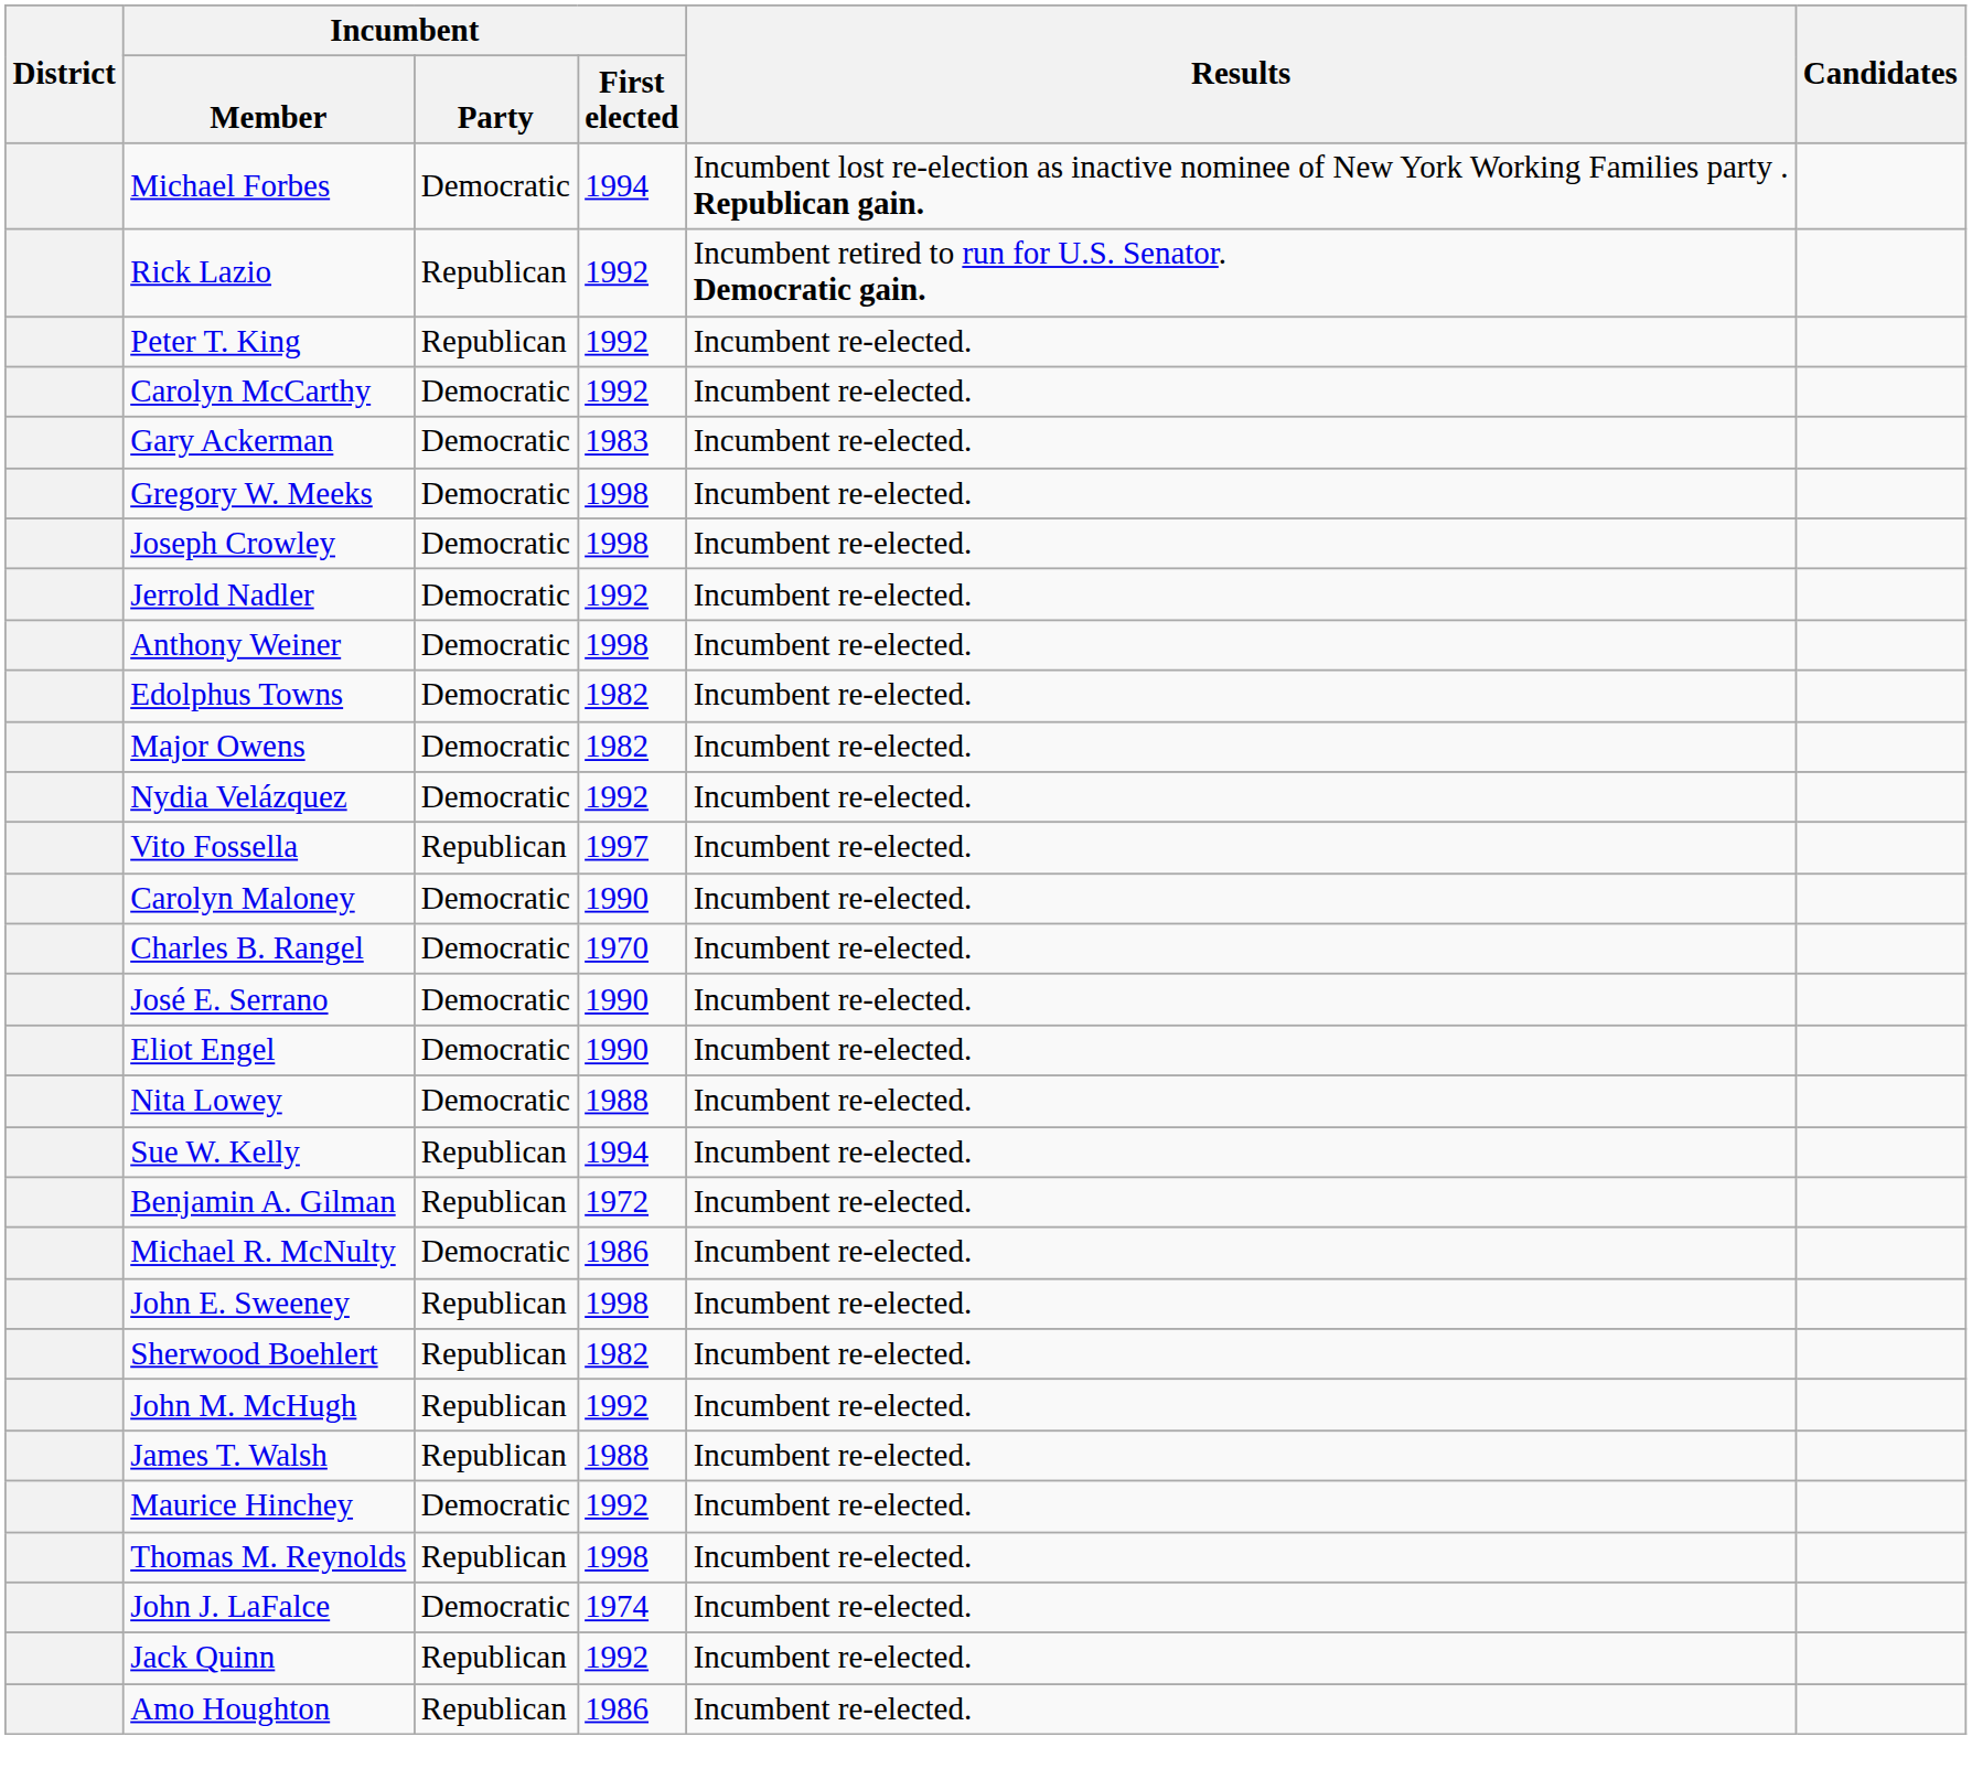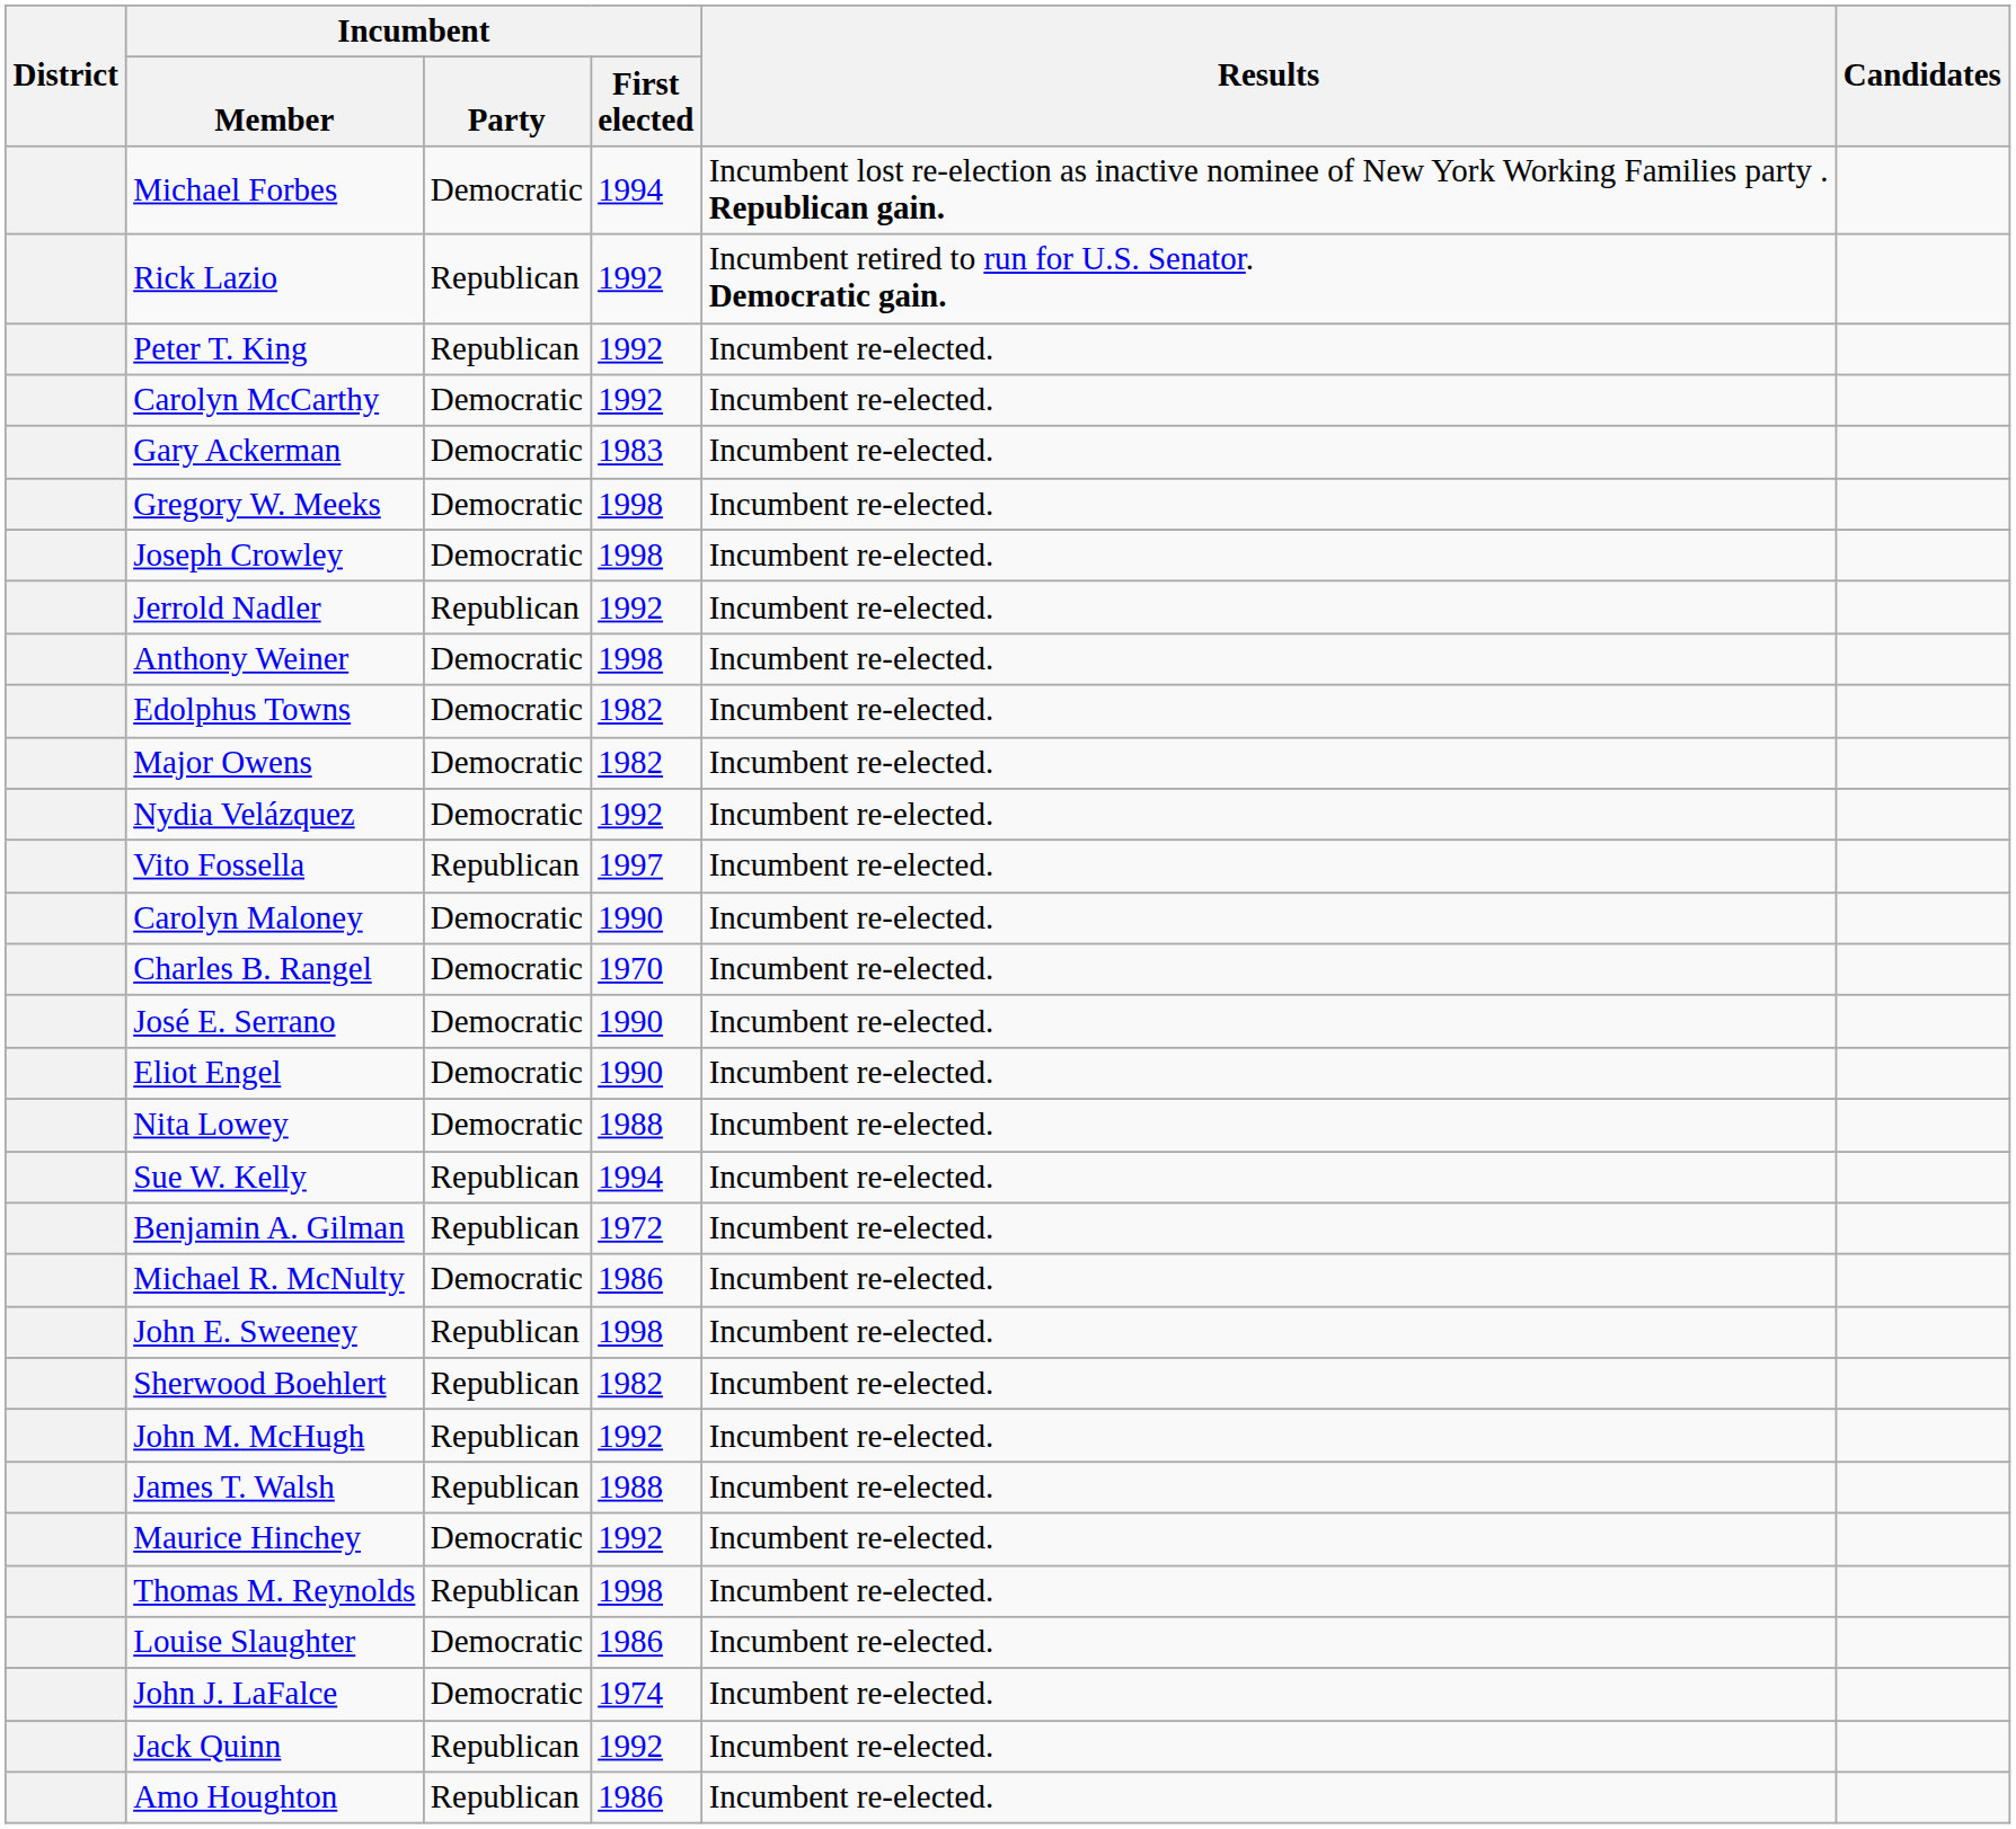Jerrold Nadler | Incumbent / Party: Democratic -> Republican
+ row: Louise Slaughter | Democratic | 1986 | Incumbent re-elected.
